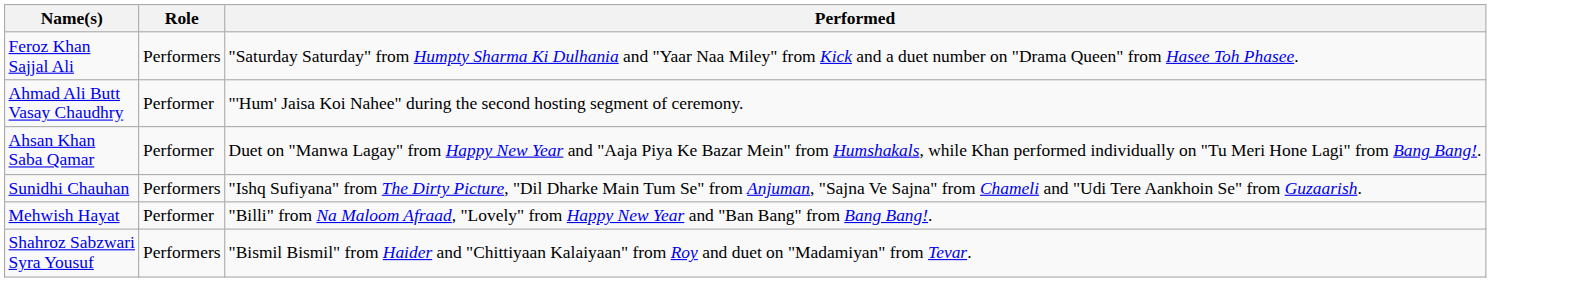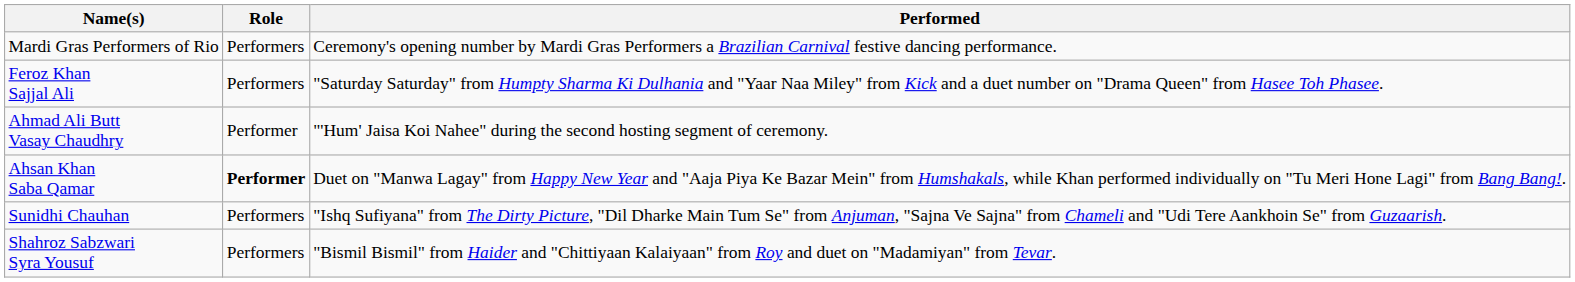+ row: Mardi Gras Performers of Rio | Performers | Ceremony's opening number by Mardi Gras Performers a Brazilian Carnival festive dancing performance.
Ahsan Khan Saba Qamar | Role: normal -> bold
- row: Mehwish Hayat | Performer | "Billi" from Na Maloom Afraad, "Lovely" from Happy New Year and "Ban Bang" from Bang Bang!.
